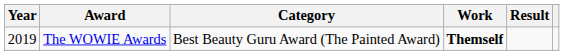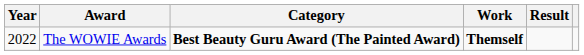The WOWIE Awards | Year: 2019 -> 2022
The WOWIE Awards | Category: normal -> bold
